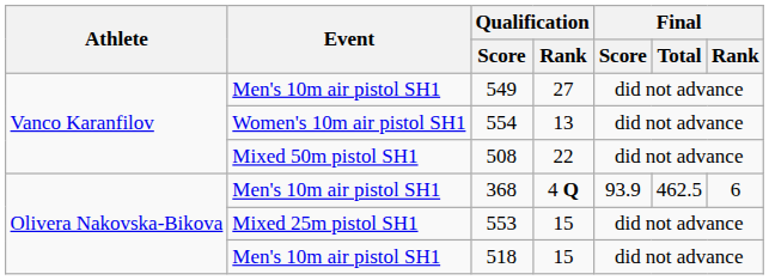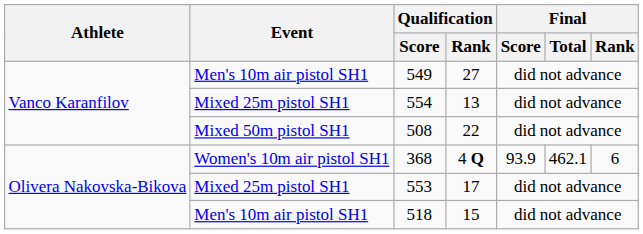554 | Event: Women's 10m air pistol SH1 -> Mixed 25m pistol SH1
368 | Event: Men's 10m air pistol SH1 -> Women's 10m air pistol SH1
368 | Final / Total: 462.5 -> 462.1
553 | Qualification / Rank: 15 -> 17
